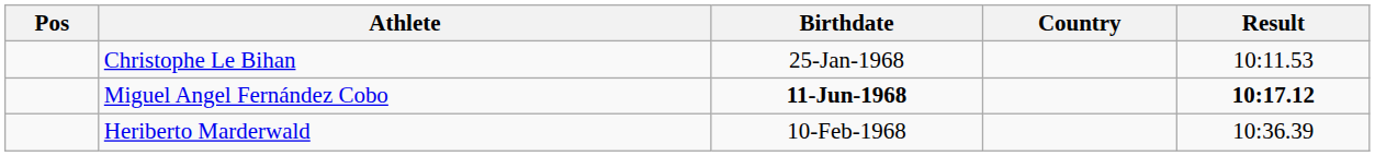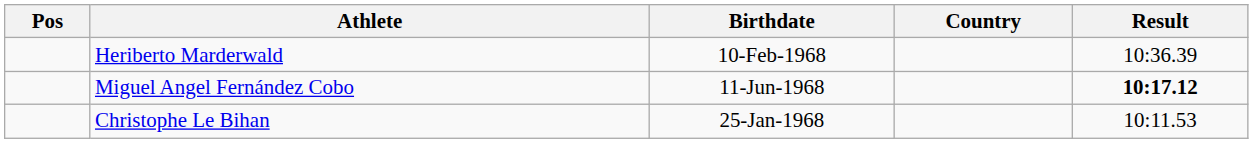rows swapped: Christophe Le Bihan <-> Heriberto Marderwald
Miguel Angel Fernández Cobo | Birthdate: bold -> normal
